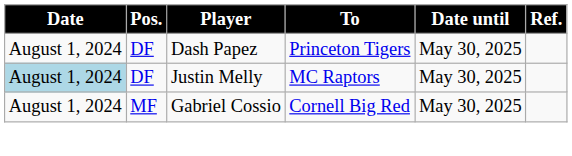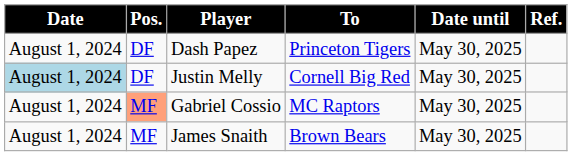Justin Melly | To: MC Raptors -> Cornell Big Red
Gabriel Cossio | Pos.: no background -> lightsalmon background
Gabriel Cossio | To: Cornell Big Red -> MC Raptors
+ row: August 1, 2024 | MF | James Snaith | Brown Bears | May 30, 2025
